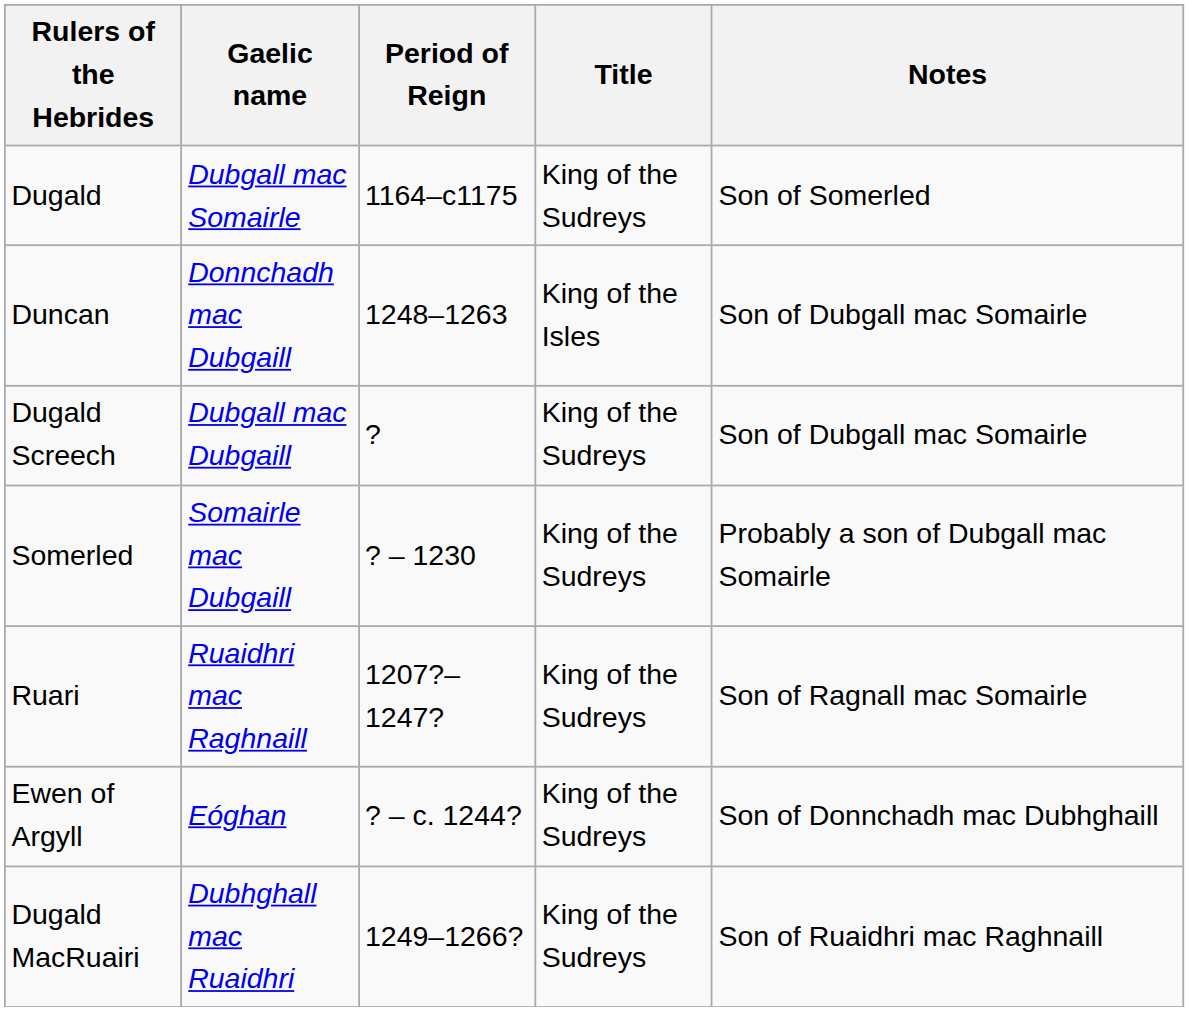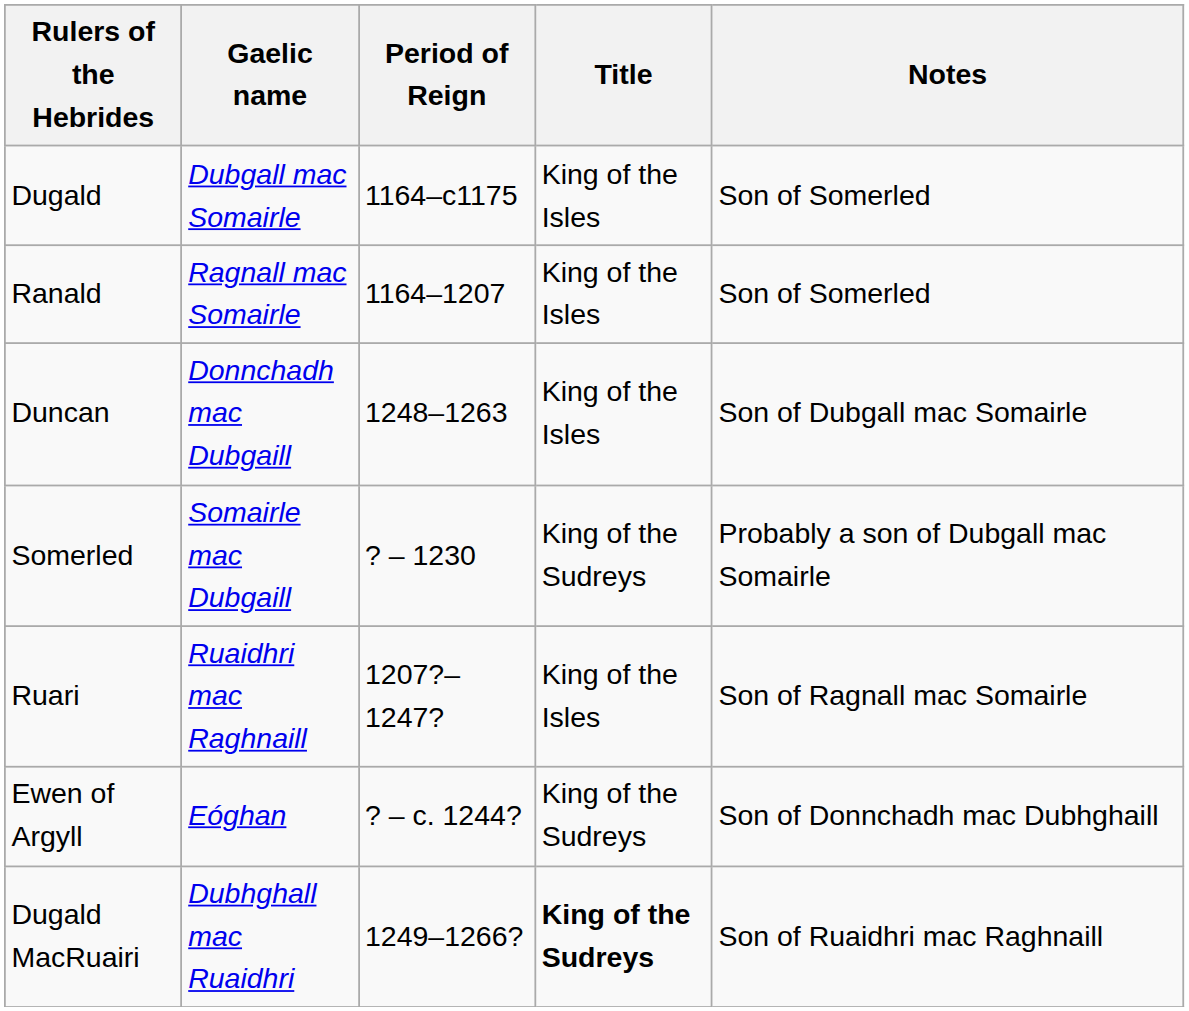Dugald | Title: King of the Sudreys -> King of the Isles
+ row: Ranald | Ragnall mac Somairle | 1164–1207 | King of the Isles | Son of Somerled
- row: Dugald Screech | Dubgall mac Dubgaill | ? | King of the Sudreys | Son of Dubgall mac Somairle
Ruari | Title: King of the Sudreys -> King of the Isles
Dugald MacRuairi | Title: normal -> bold
